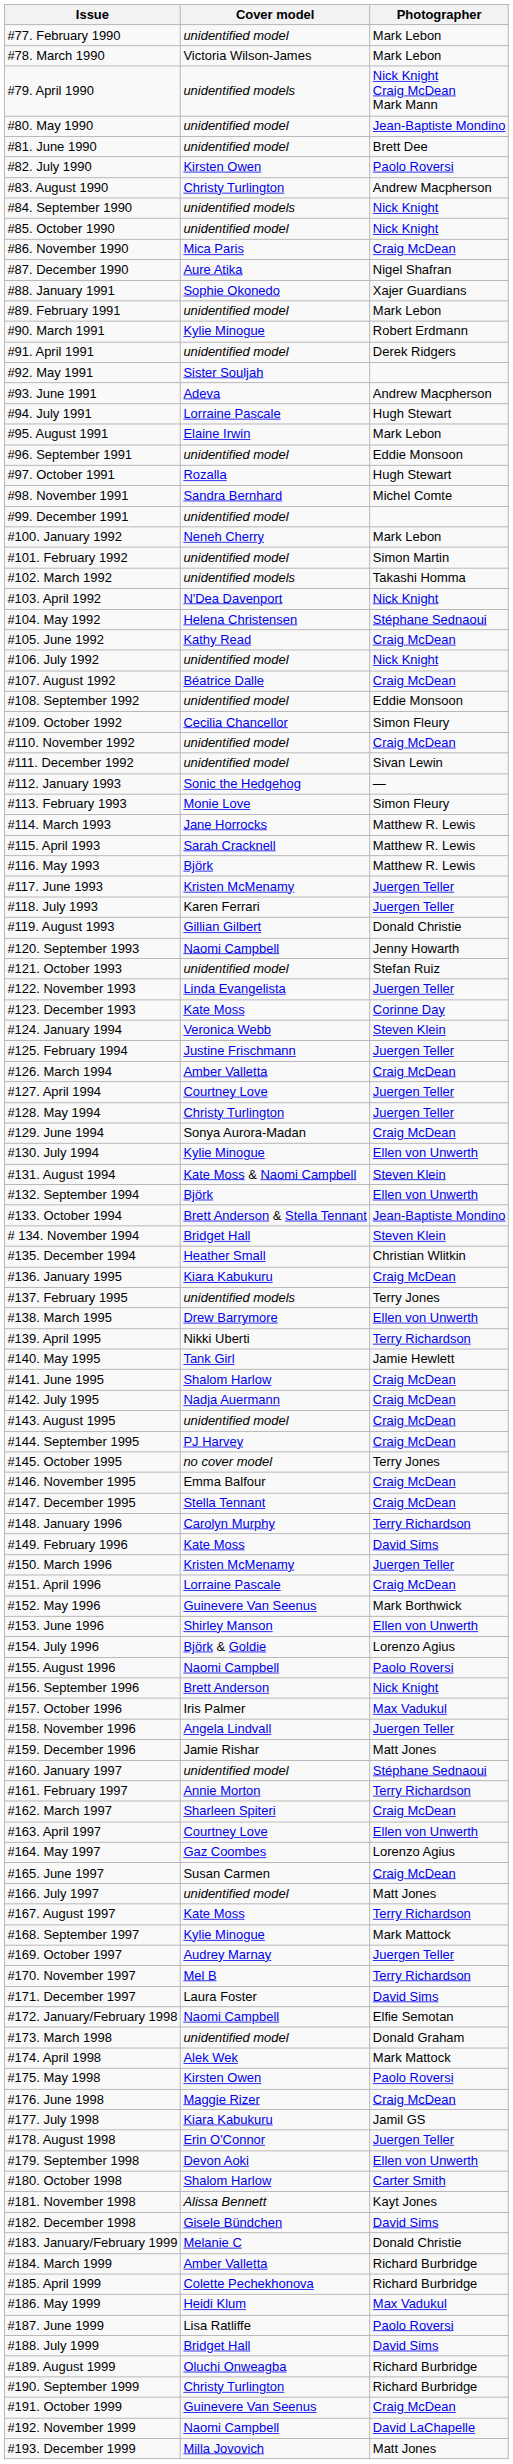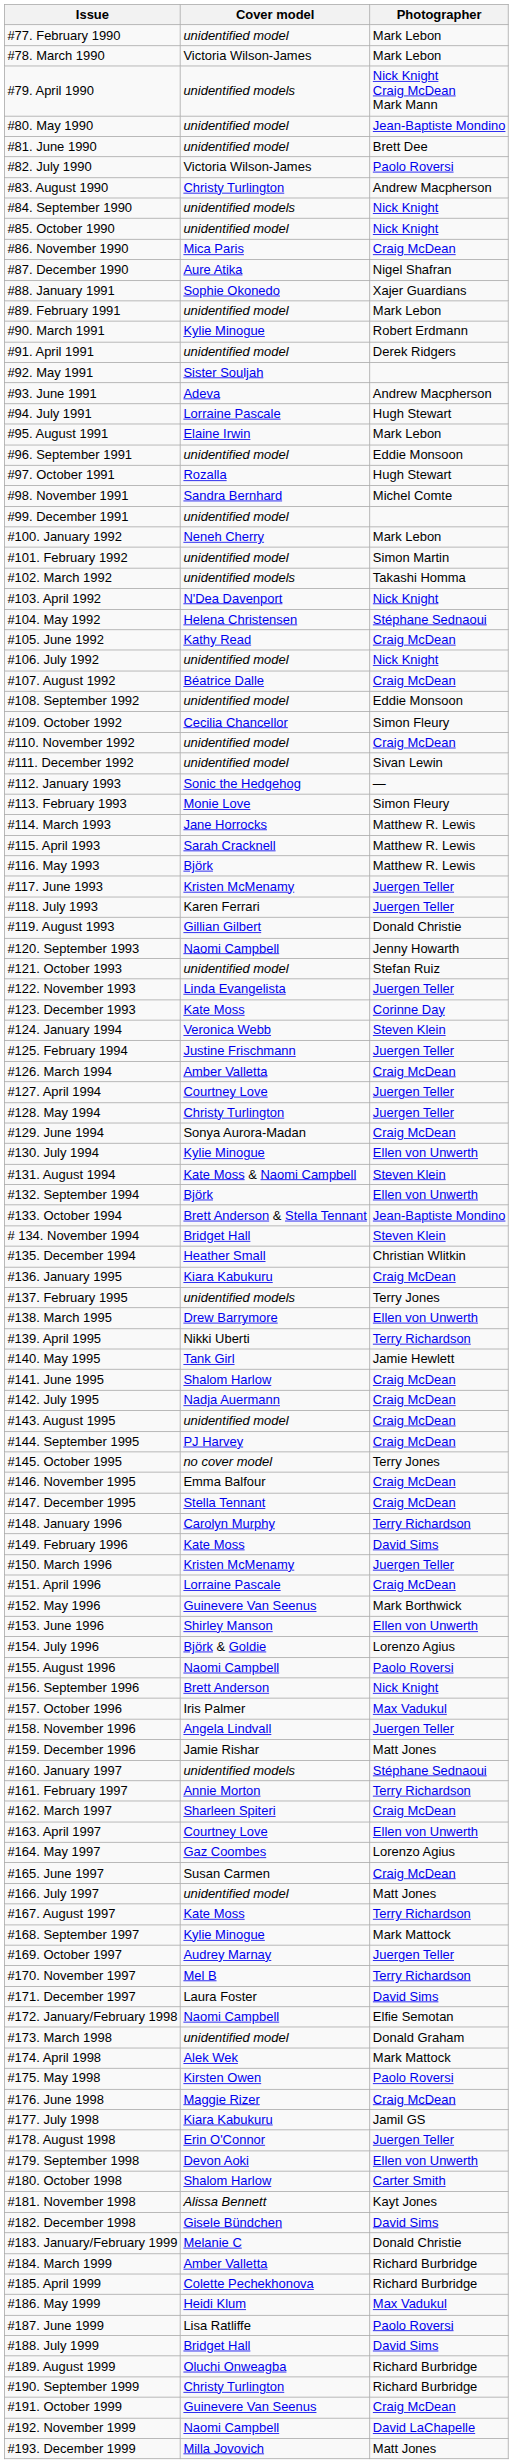#82. July 1990 | Cover model: Kirsten Owen -> Victoria Wilson-James
#160. January 1997 | Cover model: unidentified model -> unidentified models
